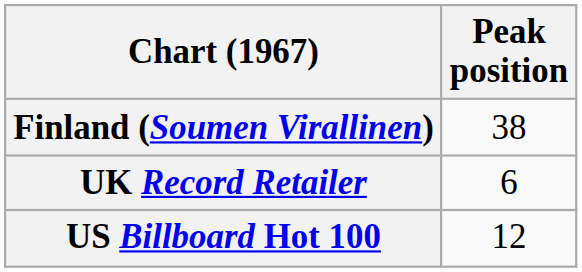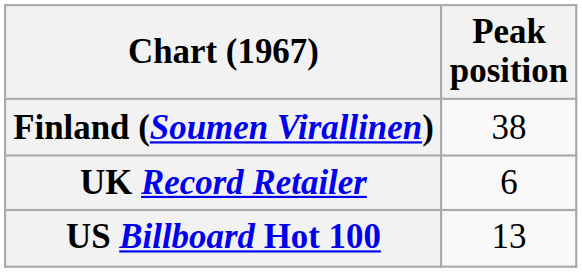US Billboard Hot 100 | Peak position: 12 -> 13
